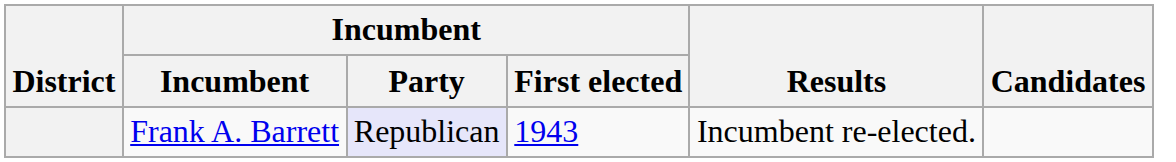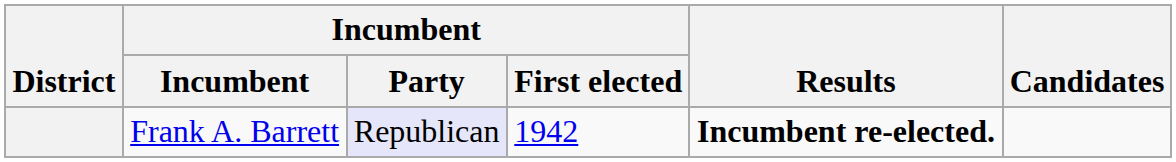Frank A. Barrett | Incumbent / First elected: 1943 -> 1942
Frank A. Barrett | Results: normal -> bold
